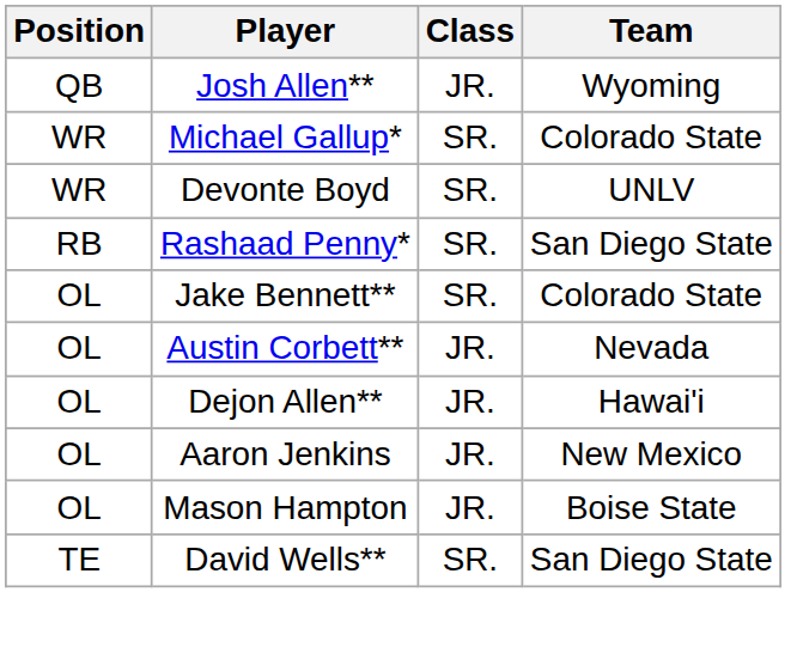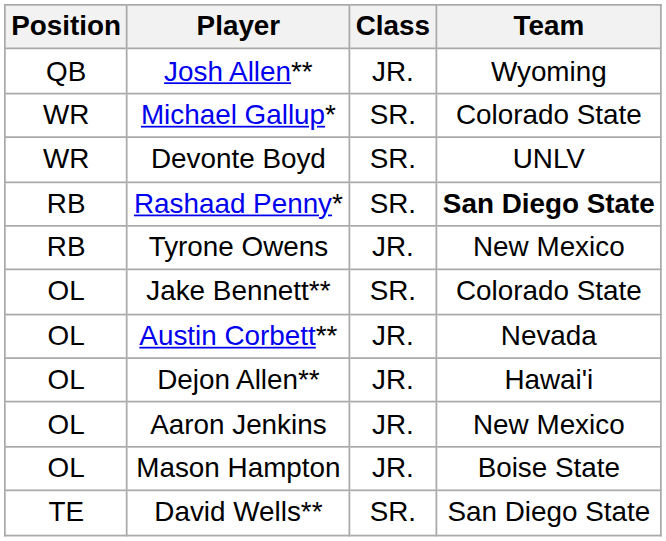Rashaad Penny* | Team: normal -> bold
+ row: RB | Tyrone Owens | JR. | New Mexico
